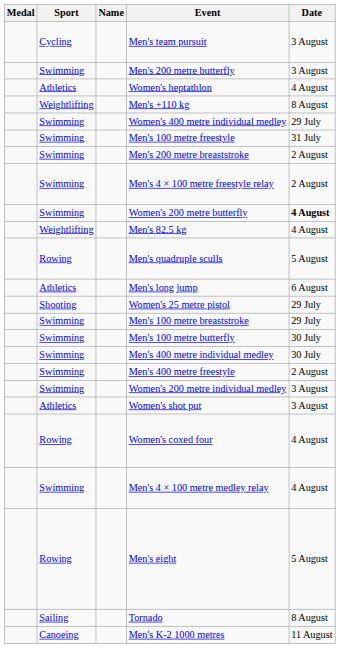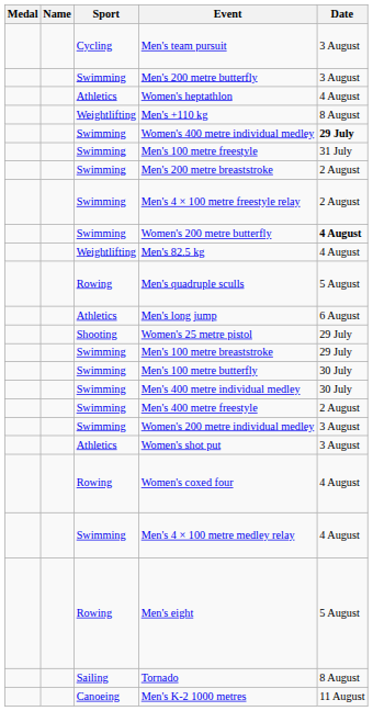columns swapped: Name <-> Sport
Women's 400 metre individual medley | Date: normal -> bold
